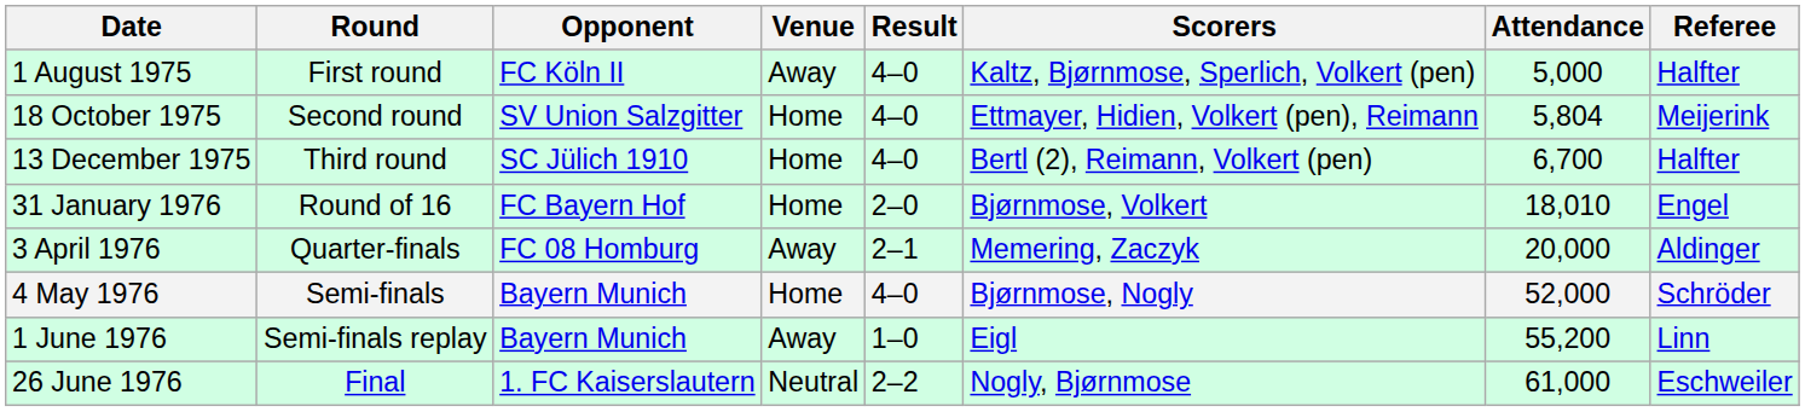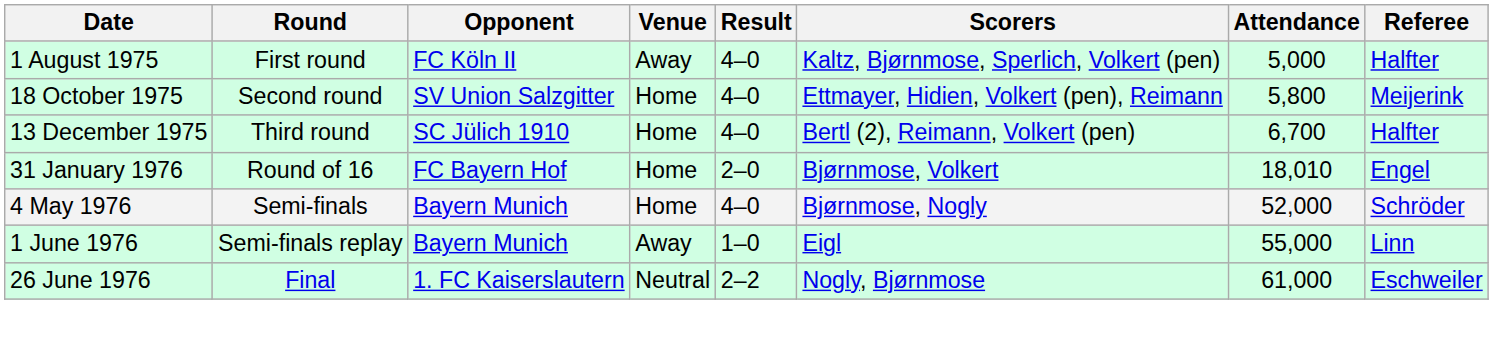18 October 1975 | Attendance: 5,804 -> 5,800
- row: 3 April 1976 | Quarter-finals | FC 08 Homburg | Away | 2–1 | Memering, Zaczyk | 20,000 | Aldinger
1 June 1976 | Attendance: 55,200 -> 55,000
